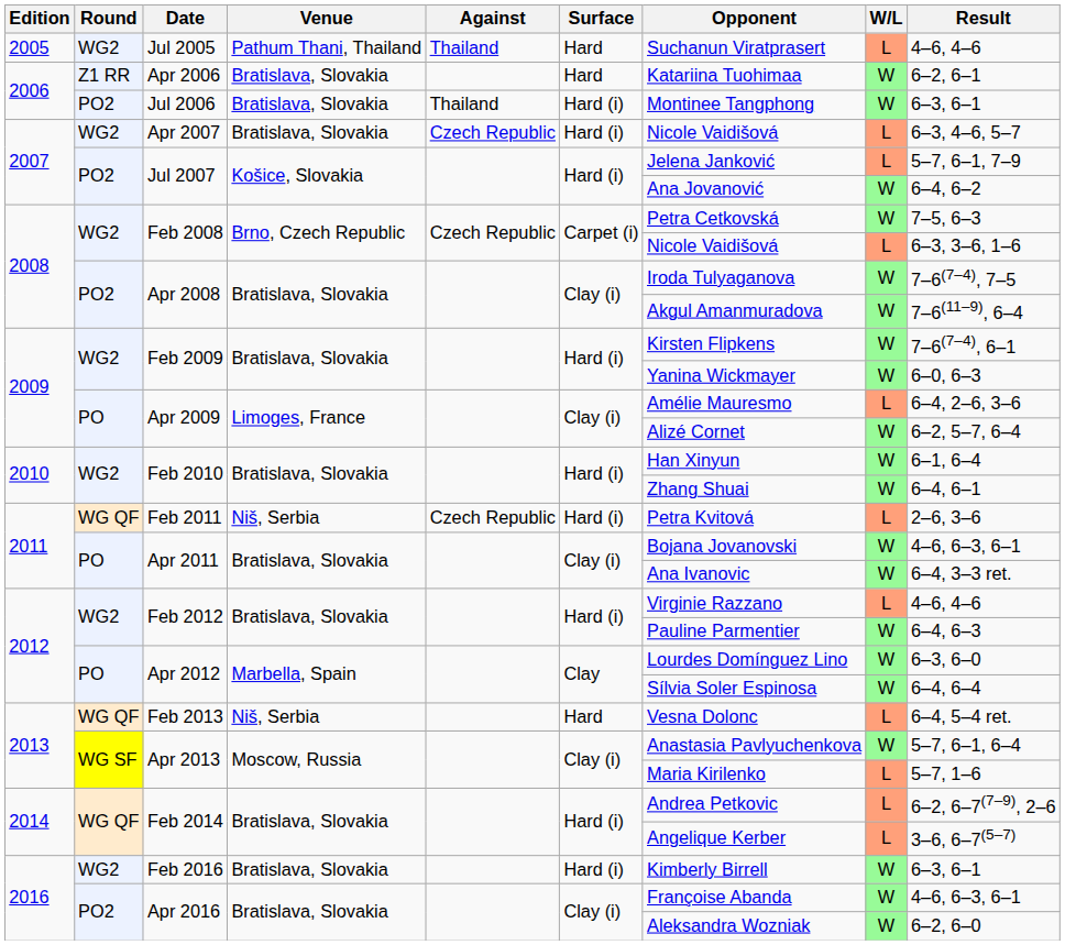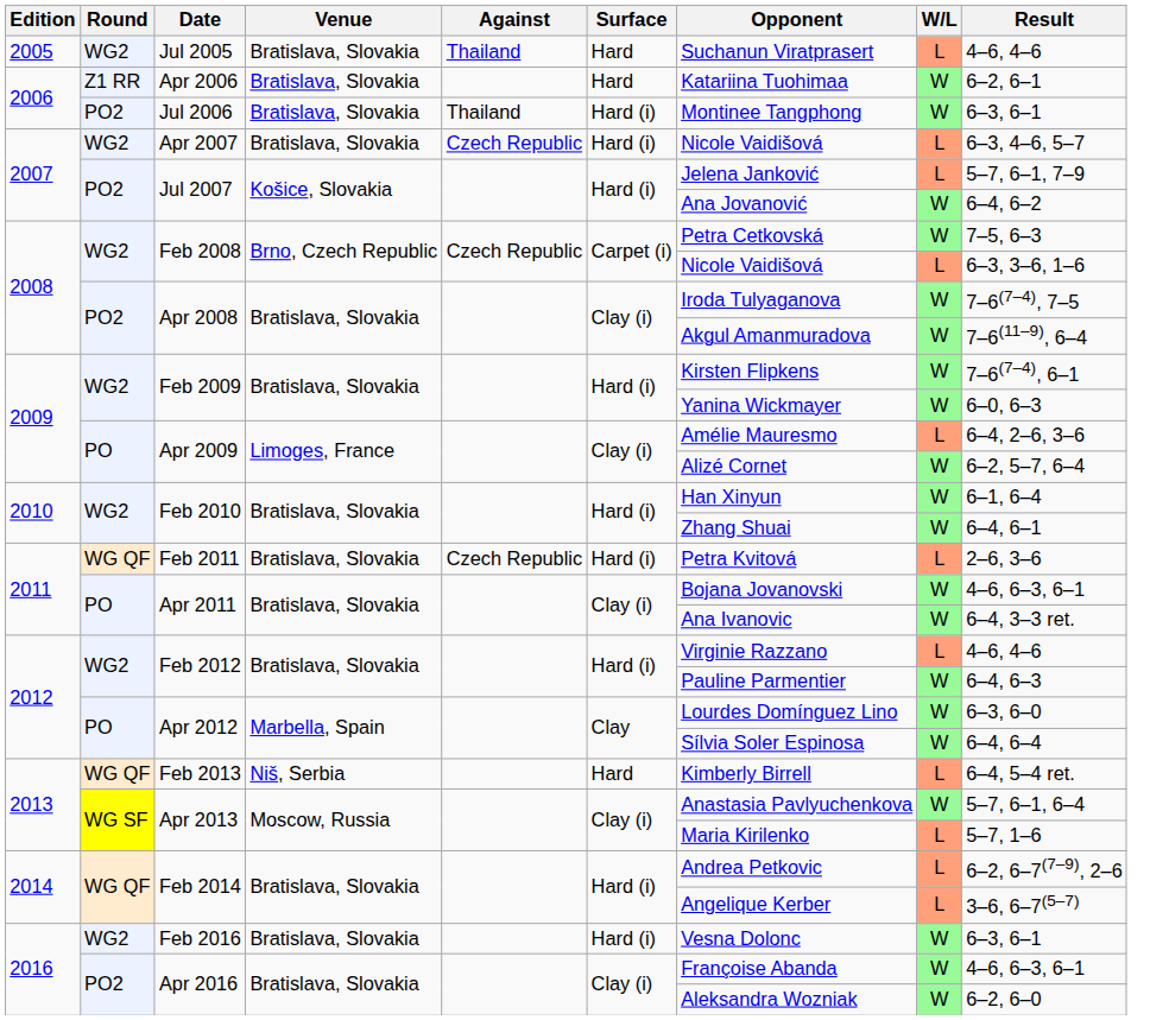Jul 2005 | Venue: Pathum Thani, Thailand -> Bratislava, Slovakia
Feb 2011 | Venue: Niš, Serbia -> Bratislava, Slovakia
Feb 2013 | Opponent: Vesna Dolonc -> Kimberly Birrell
Feb 2016 | Opponent: Kimberly Birrell -> Vesna Dolonc
